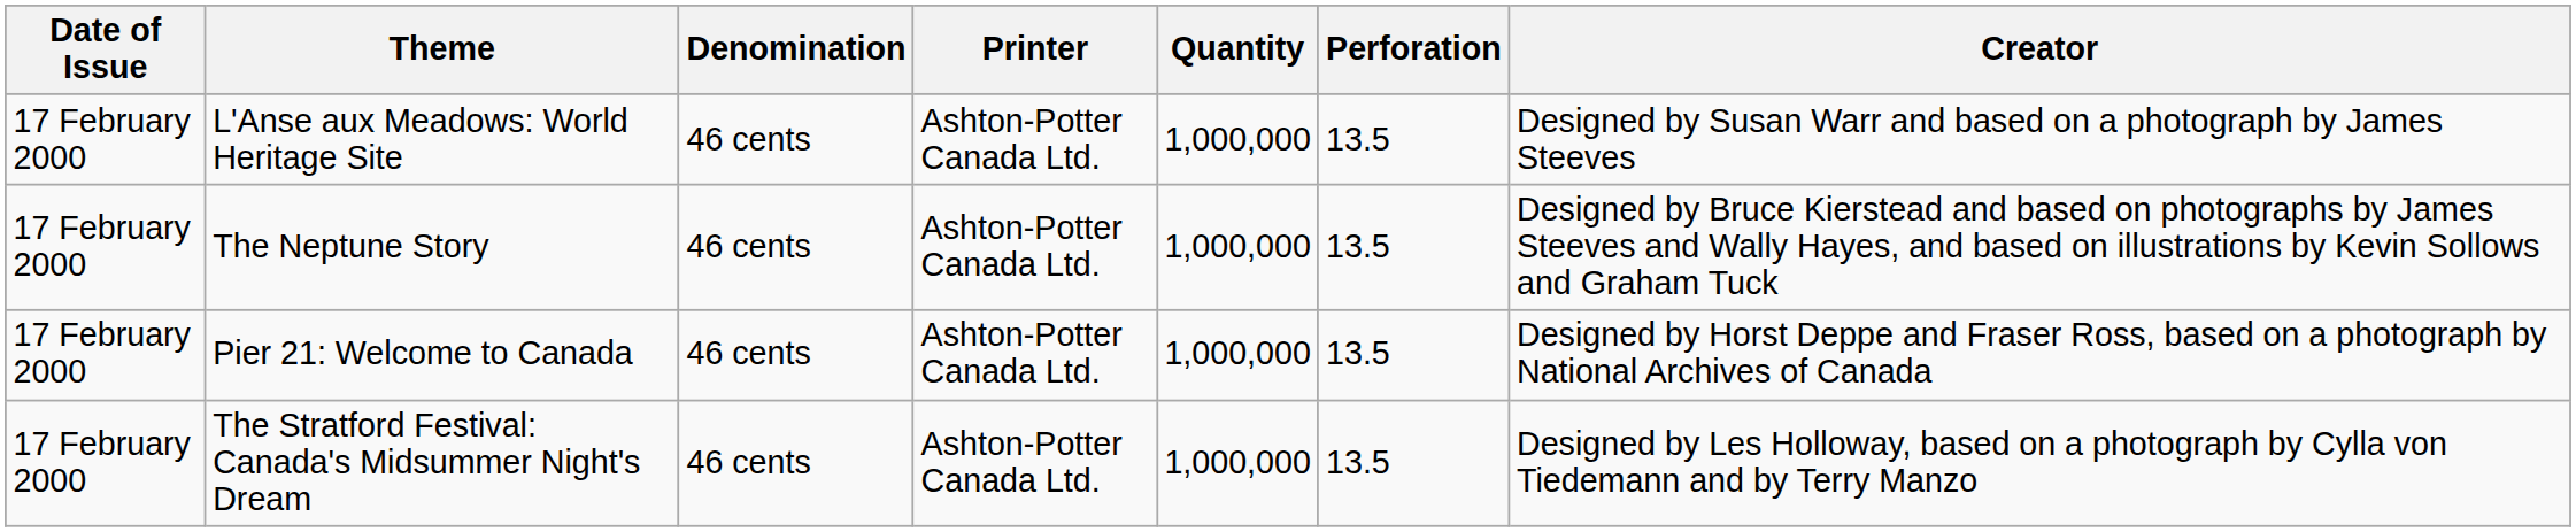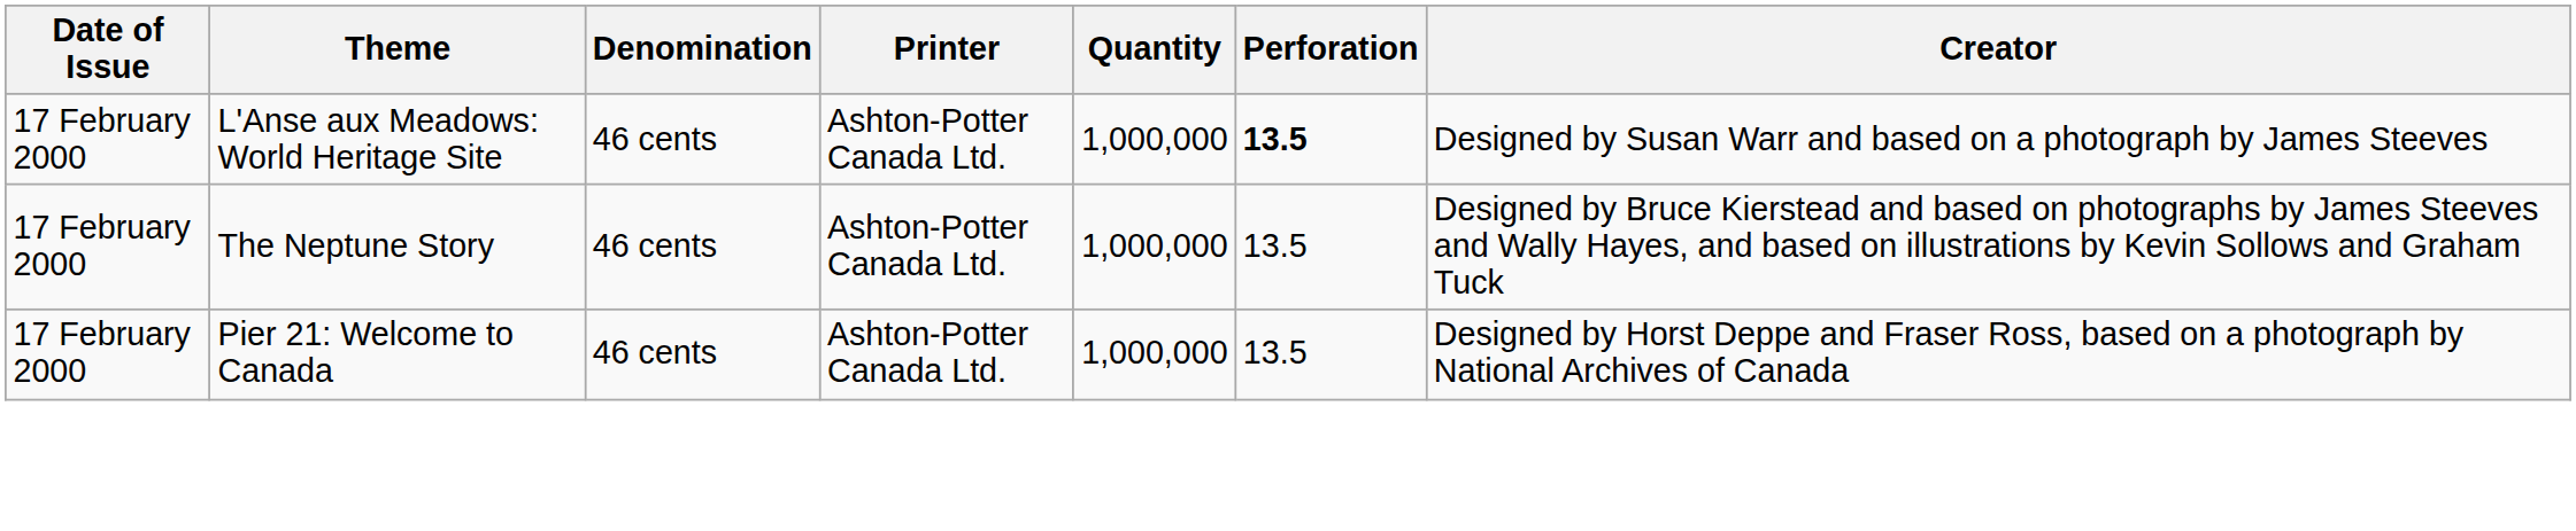L'Anse aux Meadows: World Heritage Site | Perforation: normal -> bold
- row: 17 February 2000 | The Stratford Festival: Canada's Midsummer Night's Dream | 46 cents | Ashton-Potter Canada Ltd. | 1,000,000 | 13.5 | Designed by Les Holloway, based on a photograph by Cylla von Tiedemann and by Terry Manzo
